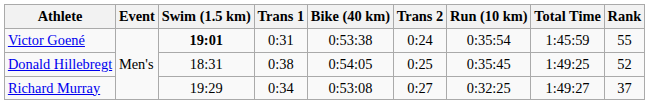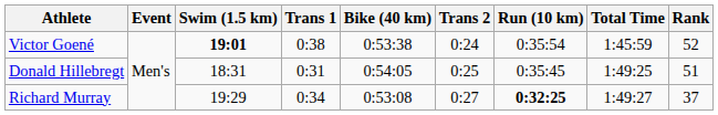Victor Goené | Trans 1: 0:31 -> 0:38
Victor Goené | Rank: 55 -> 52
Donald Hillebregt | Trans 1: 0:38 -> 0:31
Donald Hillebregt | Rank: 52 -> 51
Richard Murray | Run (10 km): normal -> bold
